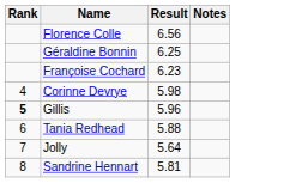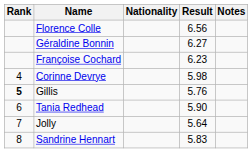+ column: Nationality
Géraldine Bonnin | Result: 6.25 -> 6.27
Gillis | Result: 5.96 -> 5.76
Tania Redhead | Result: 5.88 -> 5.90
Sandrine Hennart | Result: 5.81 -> 5.83
